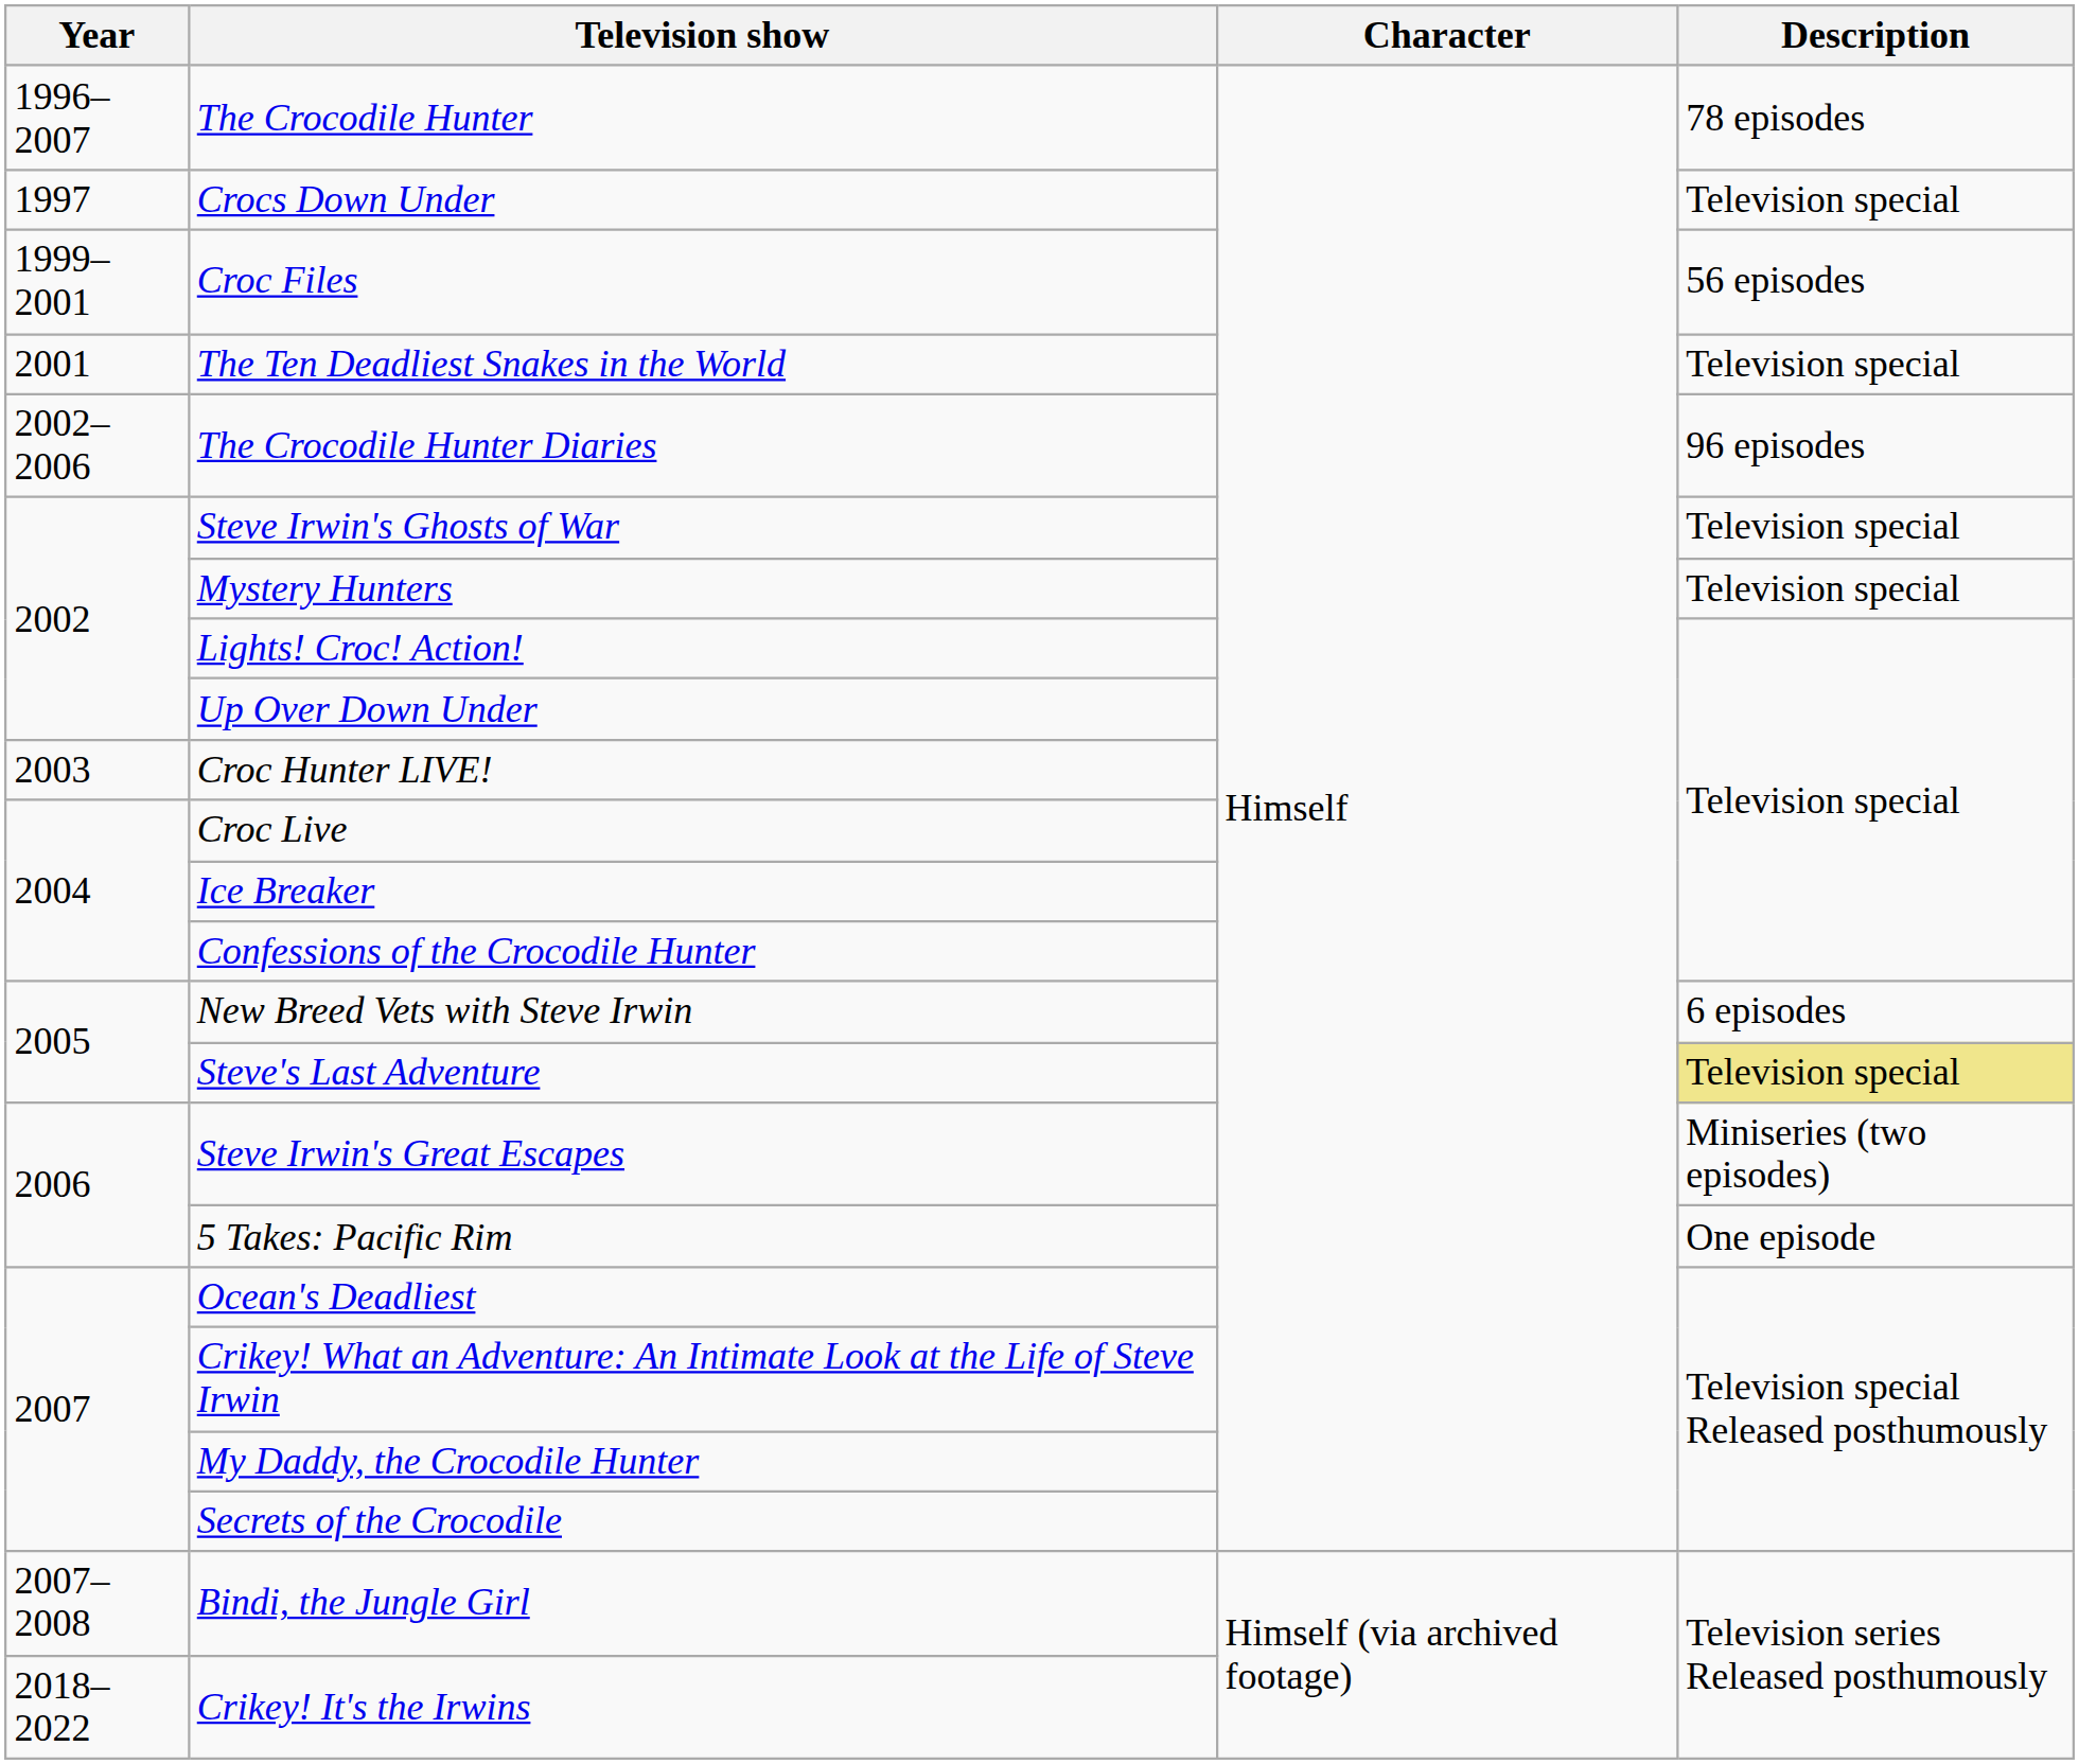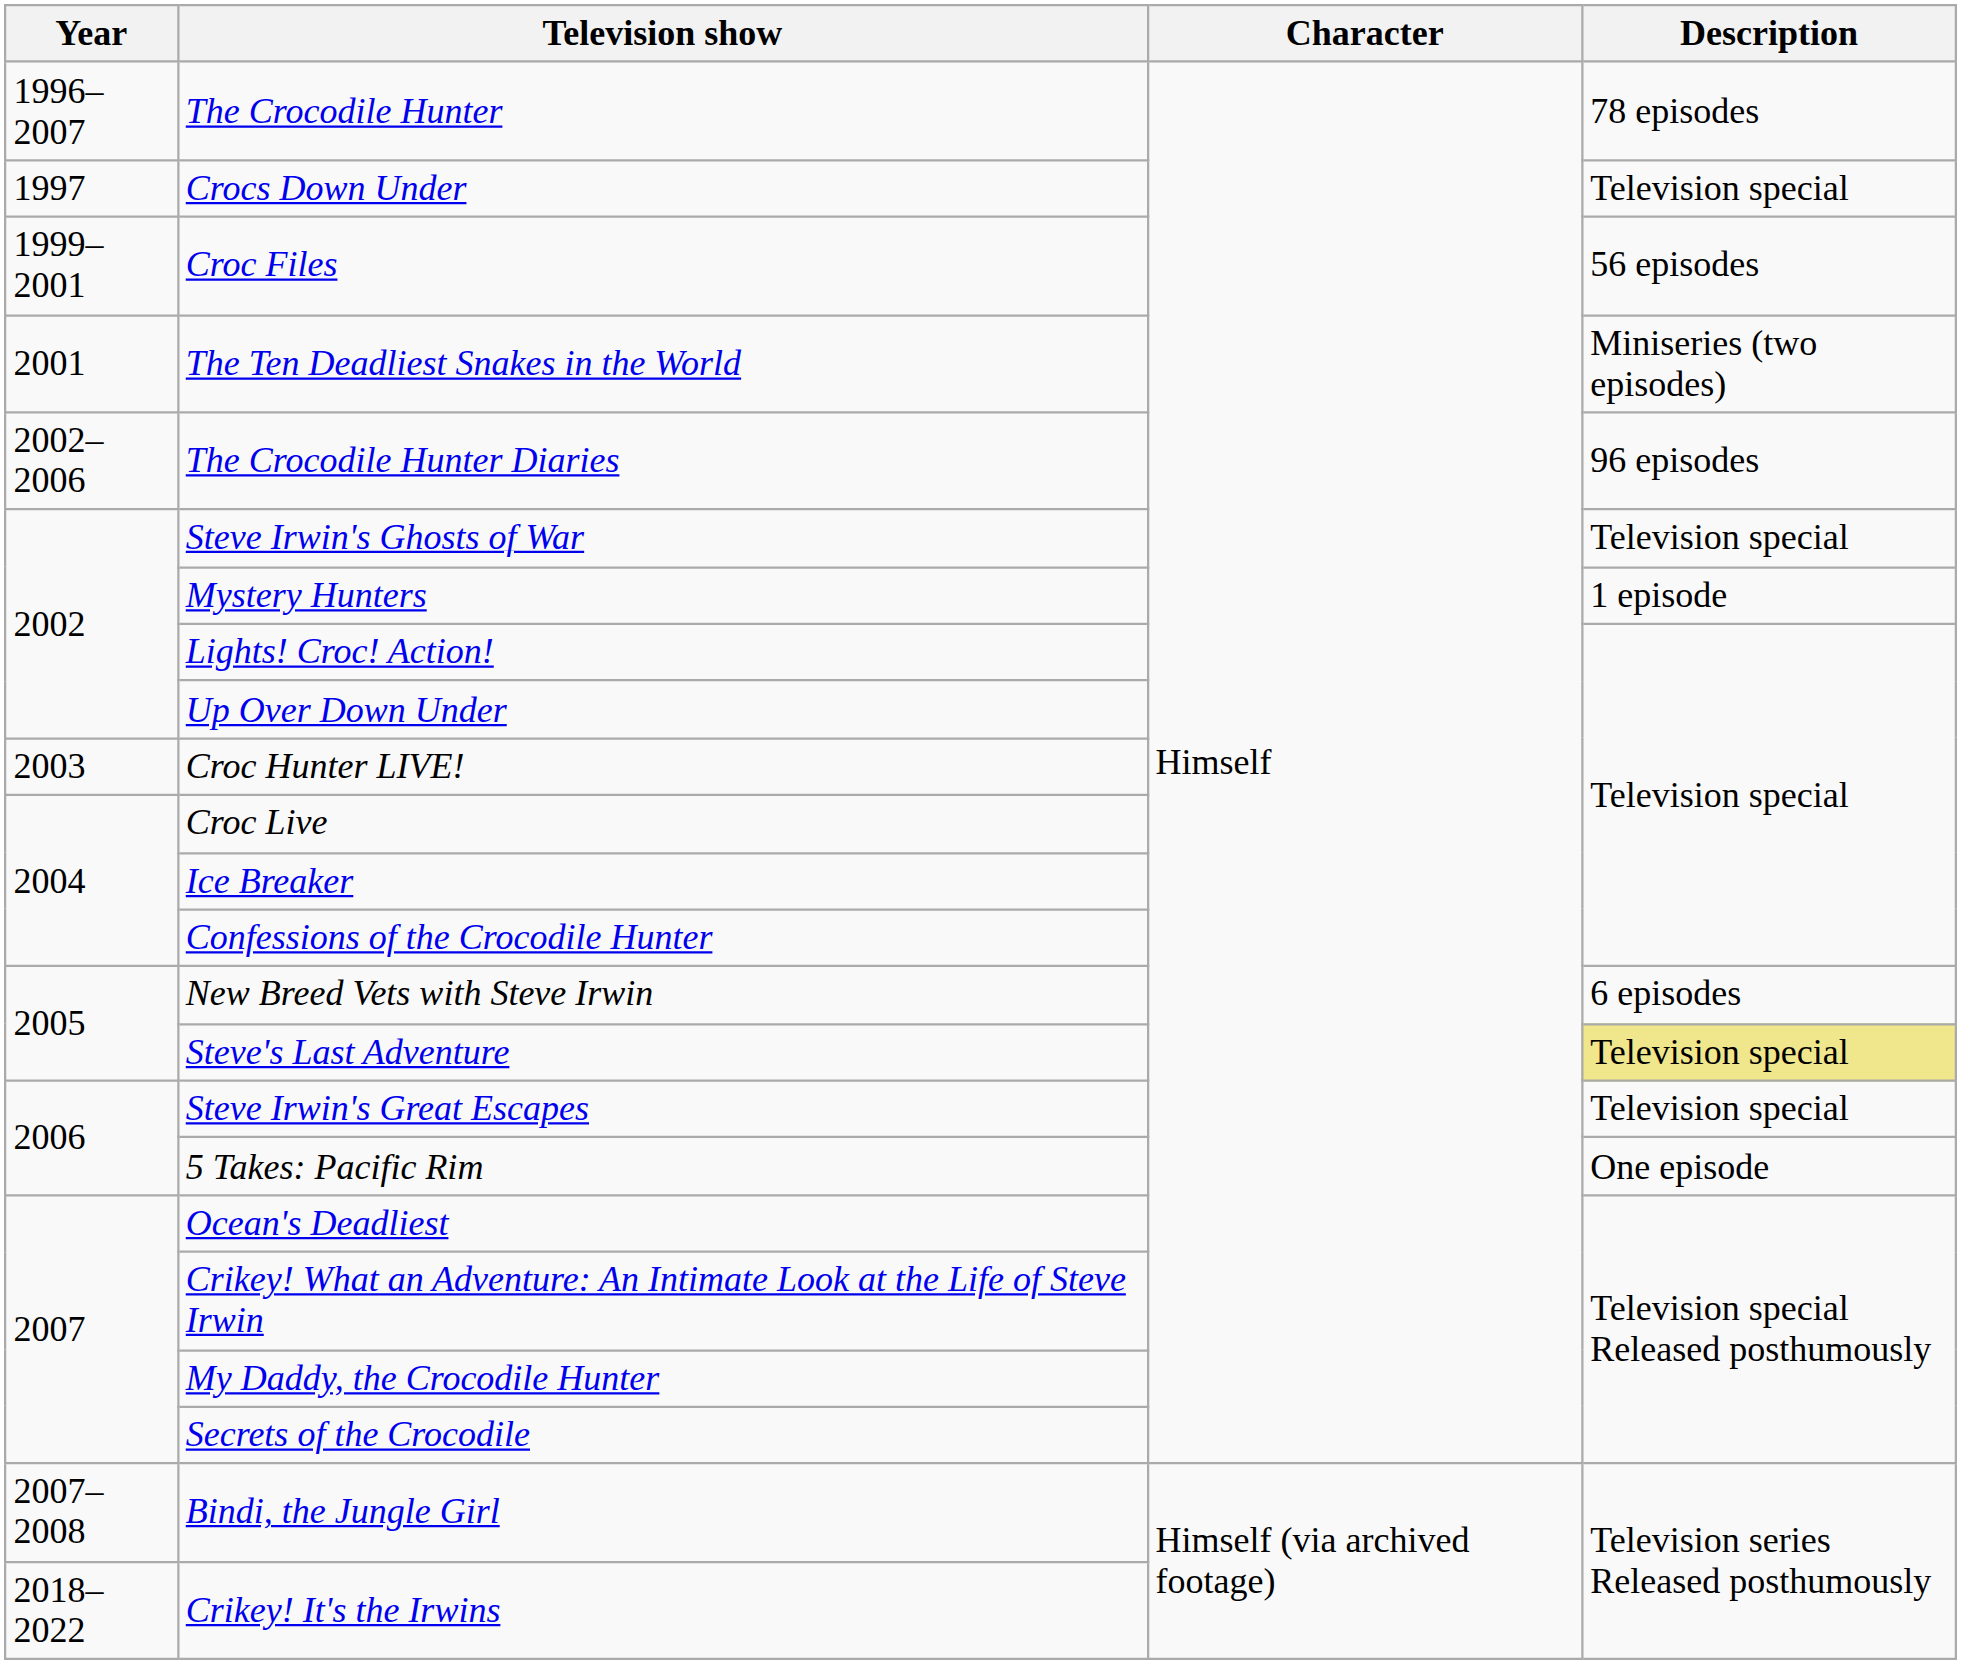The Ten Deadliest Snakes in the World | Description: Television special -> Miniseries (two episodes)
Mystery Hunters | Description: Television special -> 1 episode
Steve Irwin's Great Escapes | Description: Miniseries (two episodes) -> Television special
